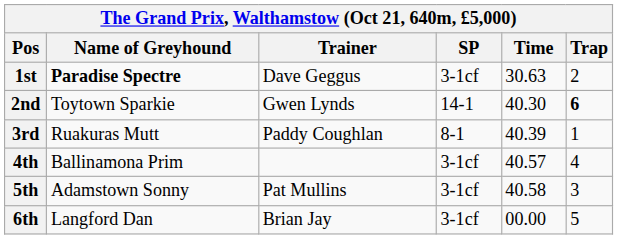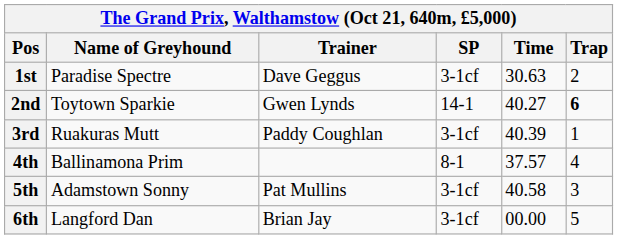1st | Name of Greyhound: bold -> normal
2nd | Time: 40.30 -> 40.27
3rd | SP: 8-1 -> 3-1cf
4th | SP: 3-1cf -> 8-1
4th | Time: 40.57 -> 37.57
